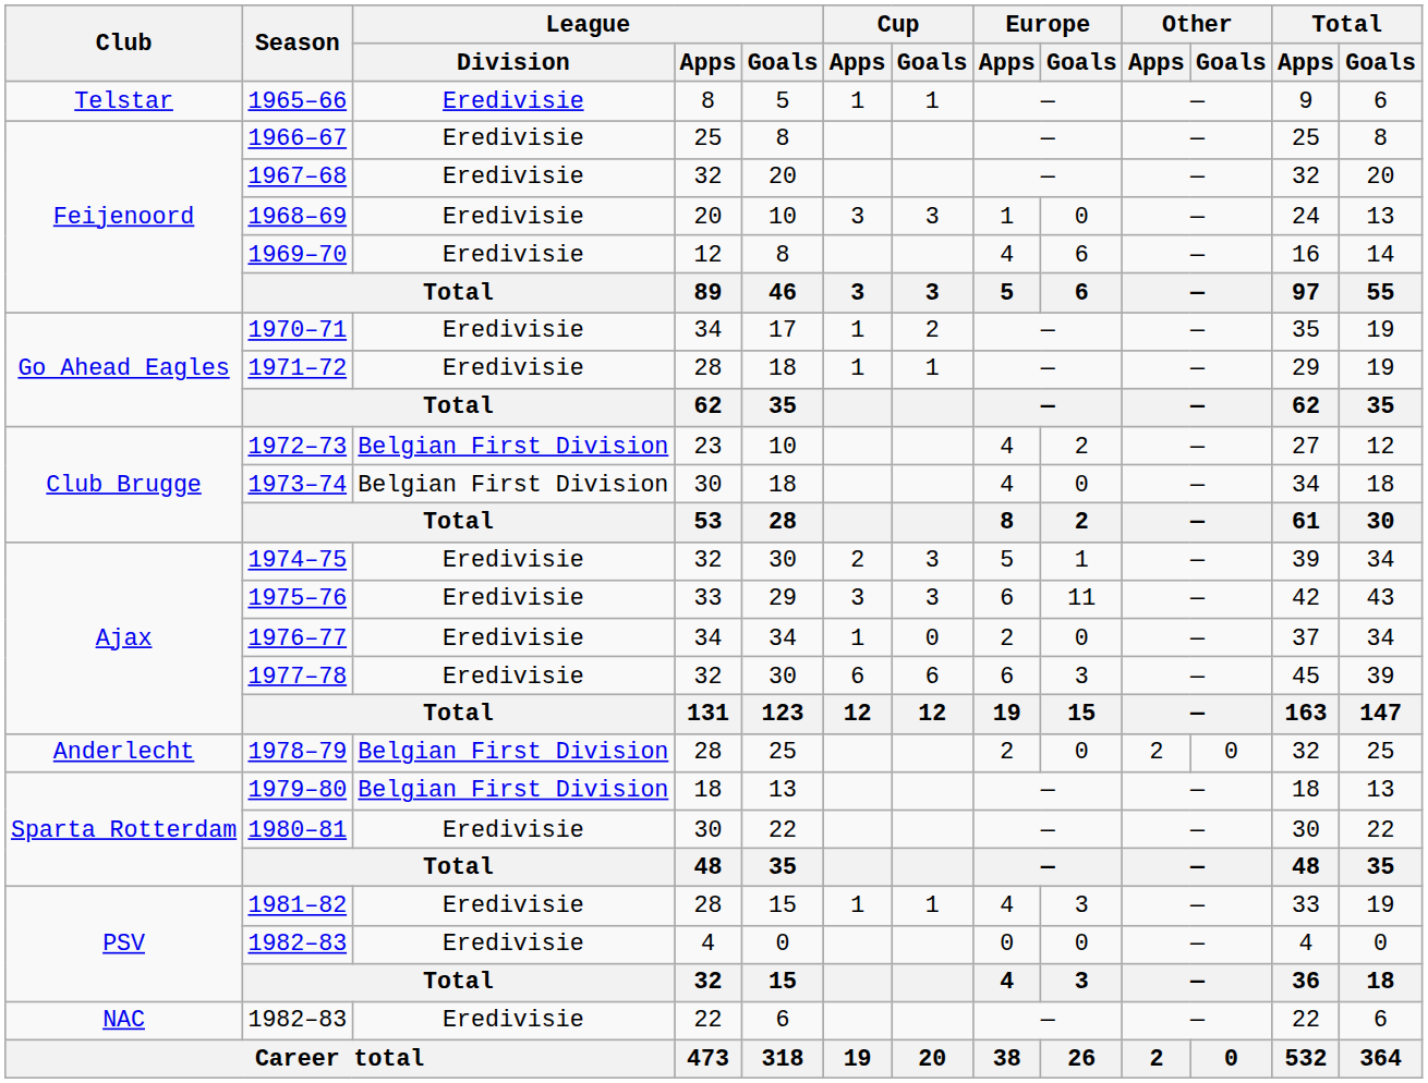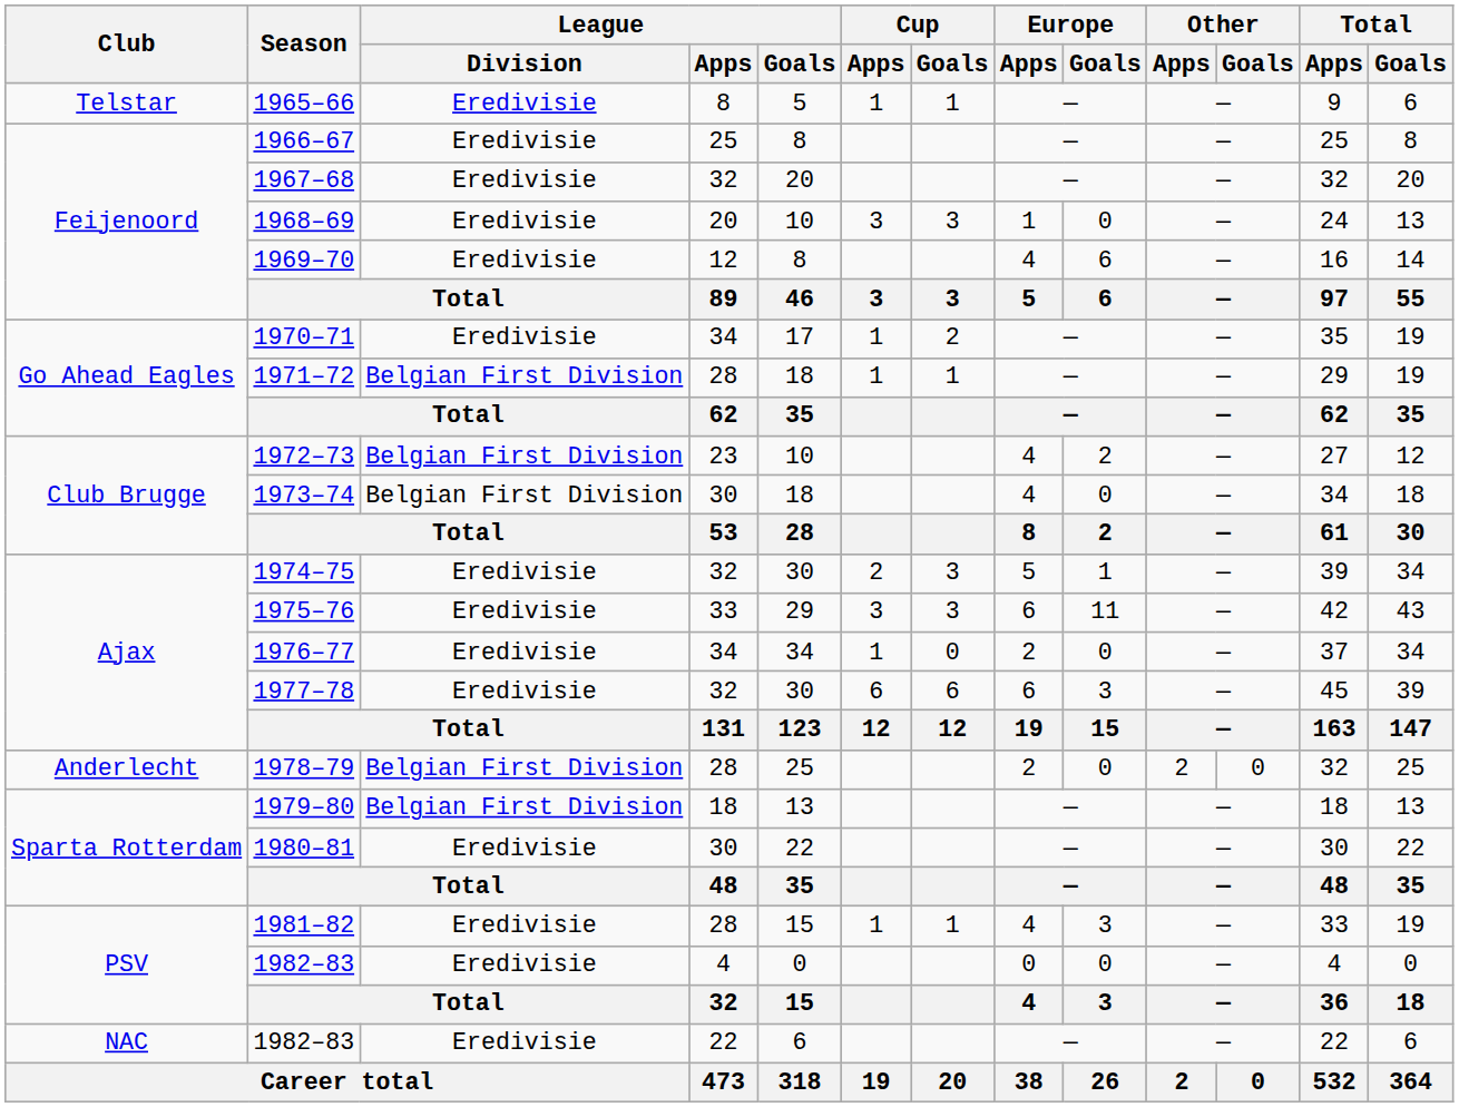1971–72 | League / Division: Eredivisie -> Belgian First Division
